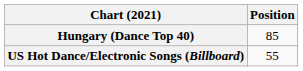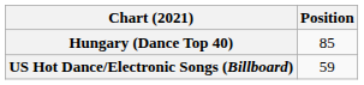US Hot Dance/Electronic Songs (Billboard) | Position: 55 -> 59
